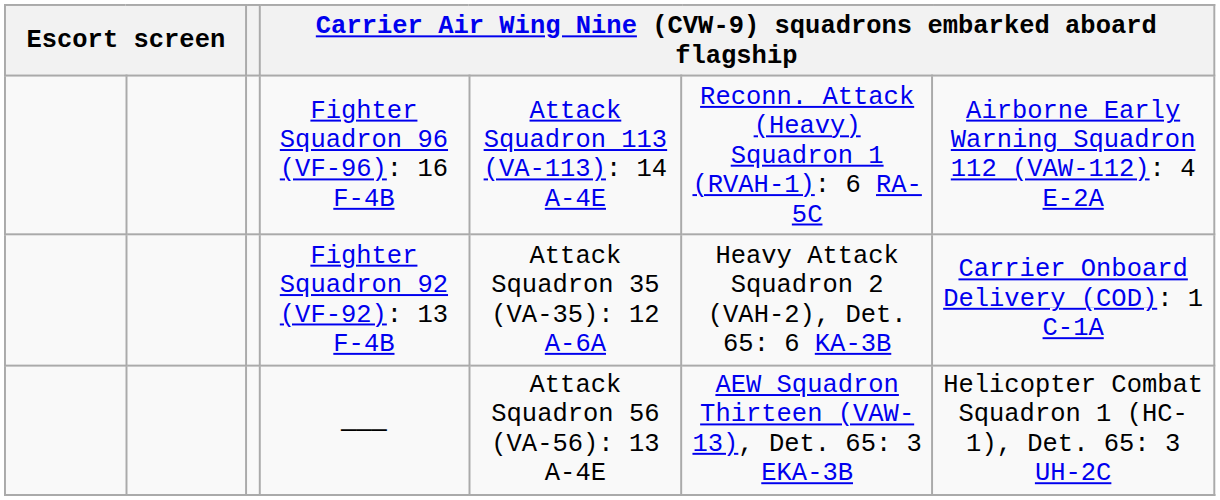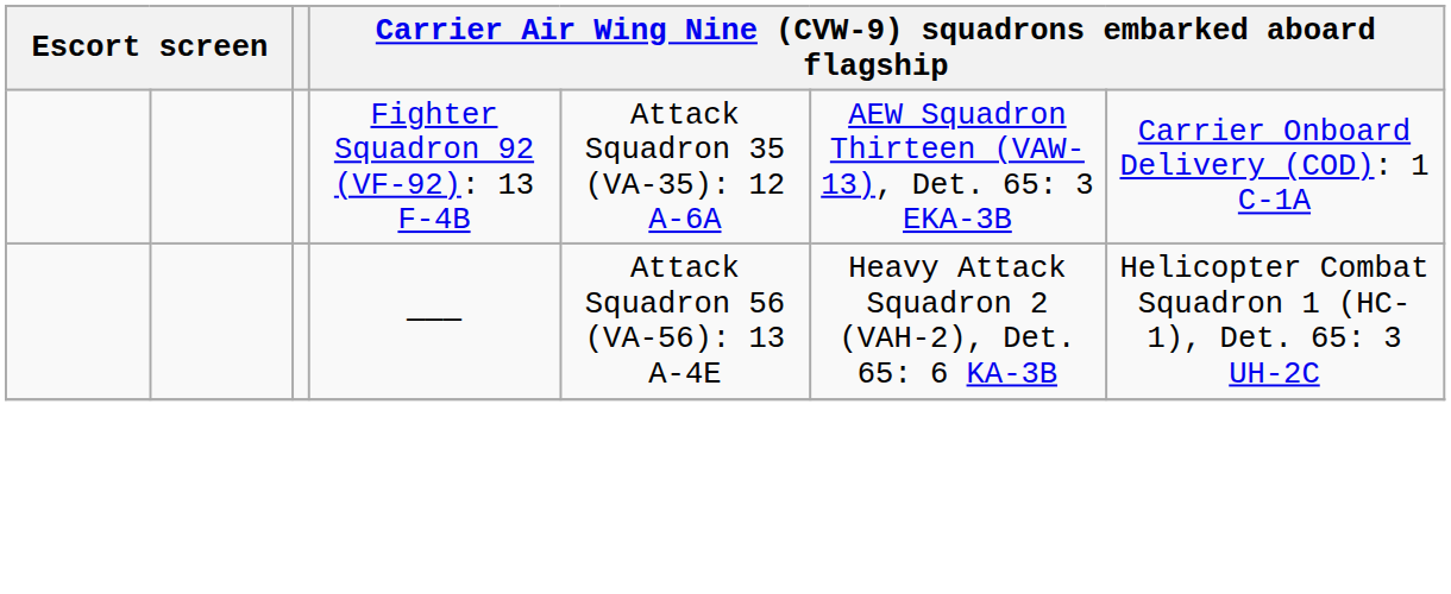- row: Fighter Squadron 96 (VF-96): 16 F-4B | Attack Squadron 113 (VA-113): 14 A-4E | Reconn. Attack (Heavy) Squadron 1 (RVAH-1): 6 RA-5C | Airborne Early Warning Squadron 112 (VAW-112): 4 E-2A
Fighter Squadron 92 (VF-92): 13 F-4B | column 6: Heavy Attack Squadron 2 (VAH-2), Det. 65: 6 KA-3B -> AEW Squadron Thirteen (VAW-13), Det. 65: 3 EKA-3B
——— | column 6: AEW Squadron Thirteen (VAW-13), Det. 65: 3 EKA-3B -> Heavy Attack Squadron 2 (VAH-2), Det. 65: 6 KA-3B
